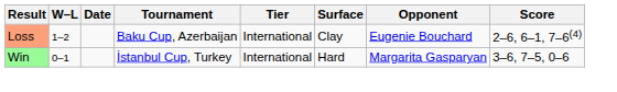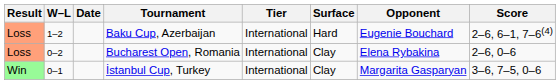Baku Cup, Azerbaijan | Surface: Clay -> Hard
+ row: Loss | 0–2 | Bucharest Open, Romania | International | Clay | Elena Rybakina | 2–6, 0–6
İstanbul Cup, Turkey | Surface: Hard -> Clay
